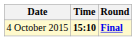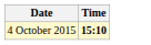- column: Round | Final
